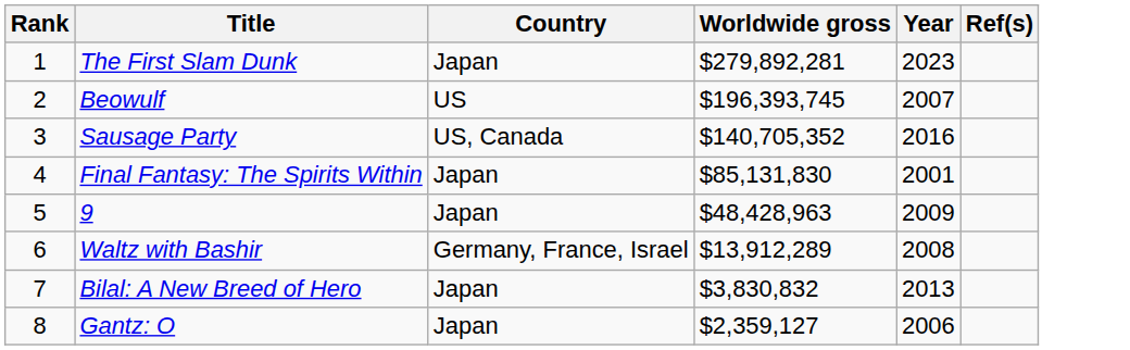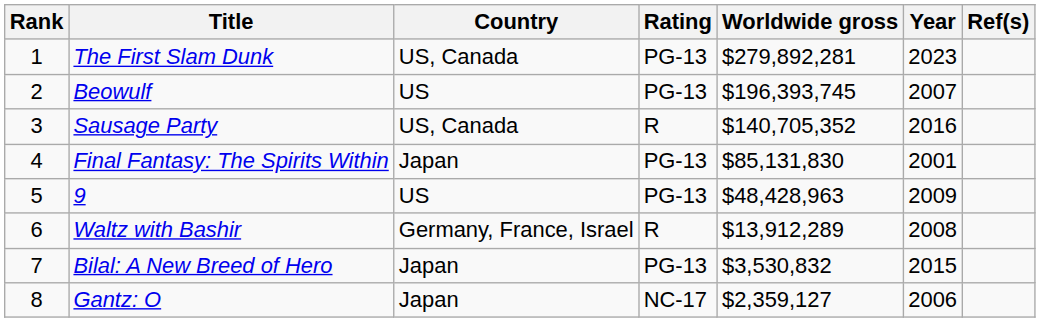+ column: Rating | PG-13 | PG-13 | R | PG-13 | PG-13 | R | PG-13 | NC-17
The First Slam Dunk | Country: Japan -> US, Canada
9 | Country: Japan -> US
Bilal: A New Breed of Hero | Worldwide gross: $3,830,832 -> $3,530,832
Bilal: A New Breed of Hero | Year: 2013 -> 2015
